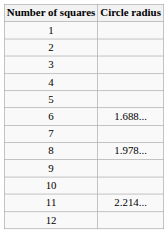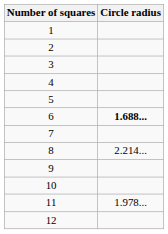6 | Circle radius: normal -> bold
8 | Circle radius: 1.978... -> 2.214...
11 | Circle radius: 2.214... -> 1.978...
